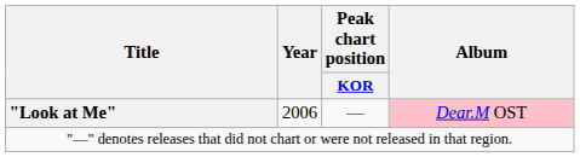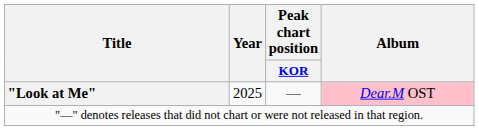"Look at Me" | Year: 2006 -> 2025
